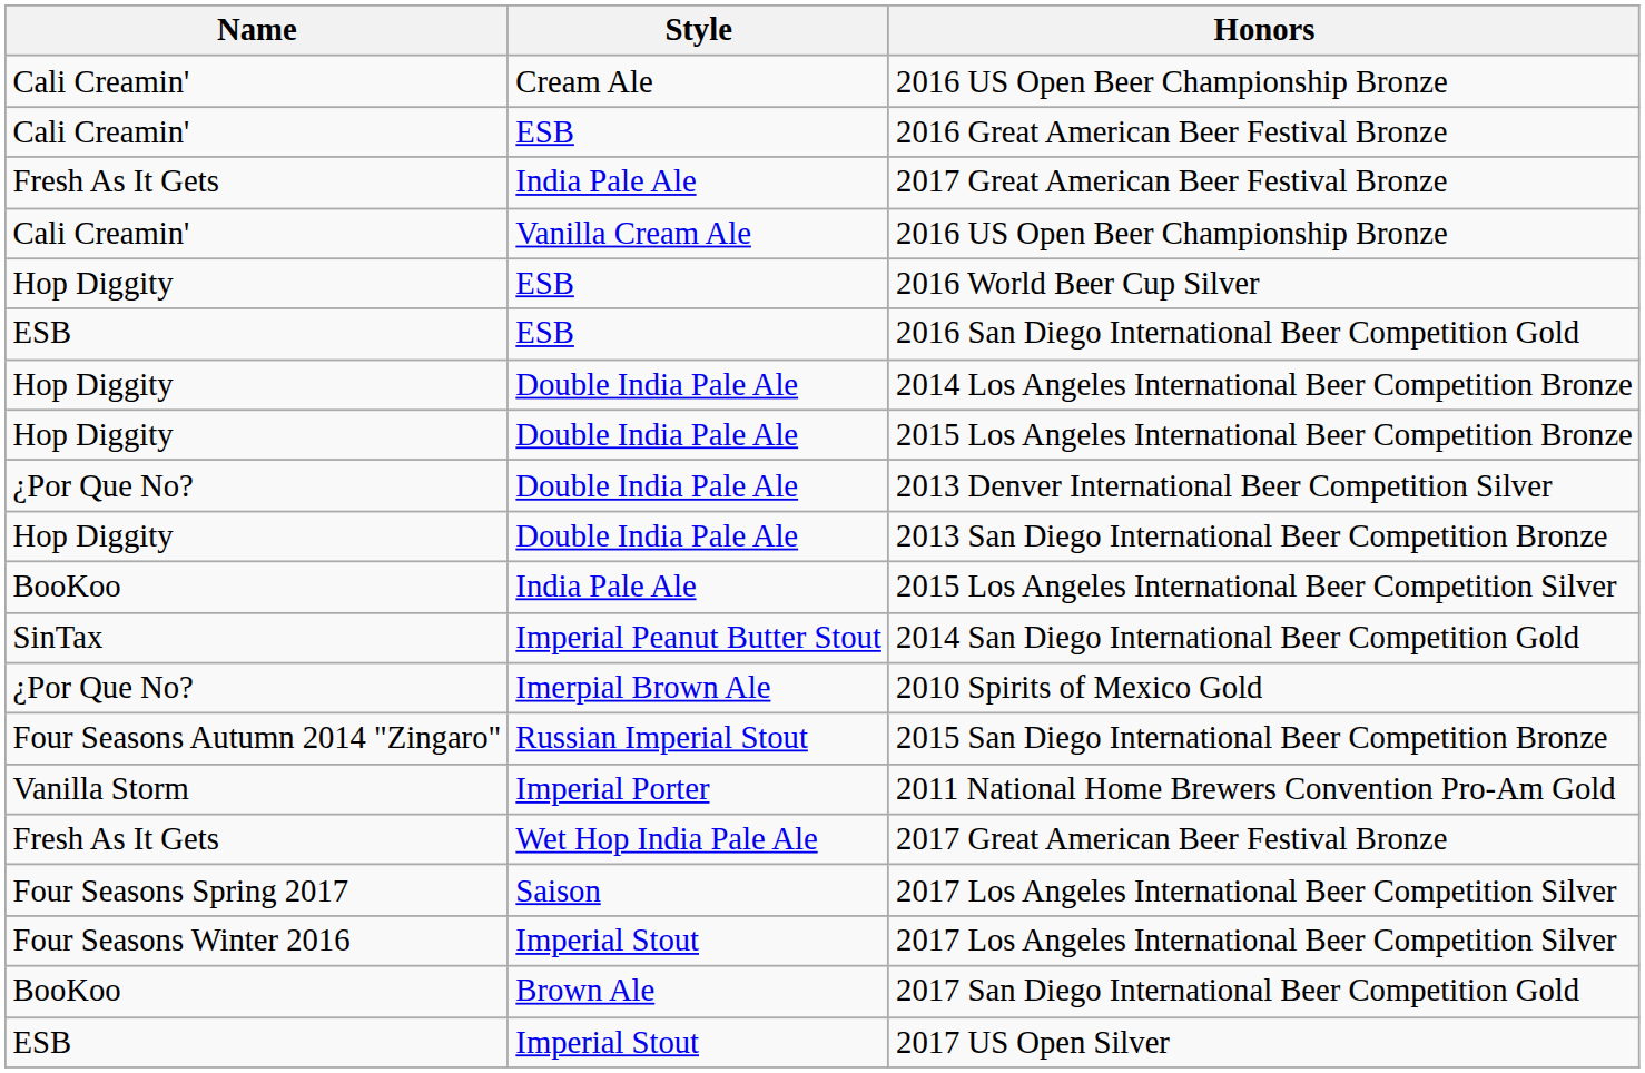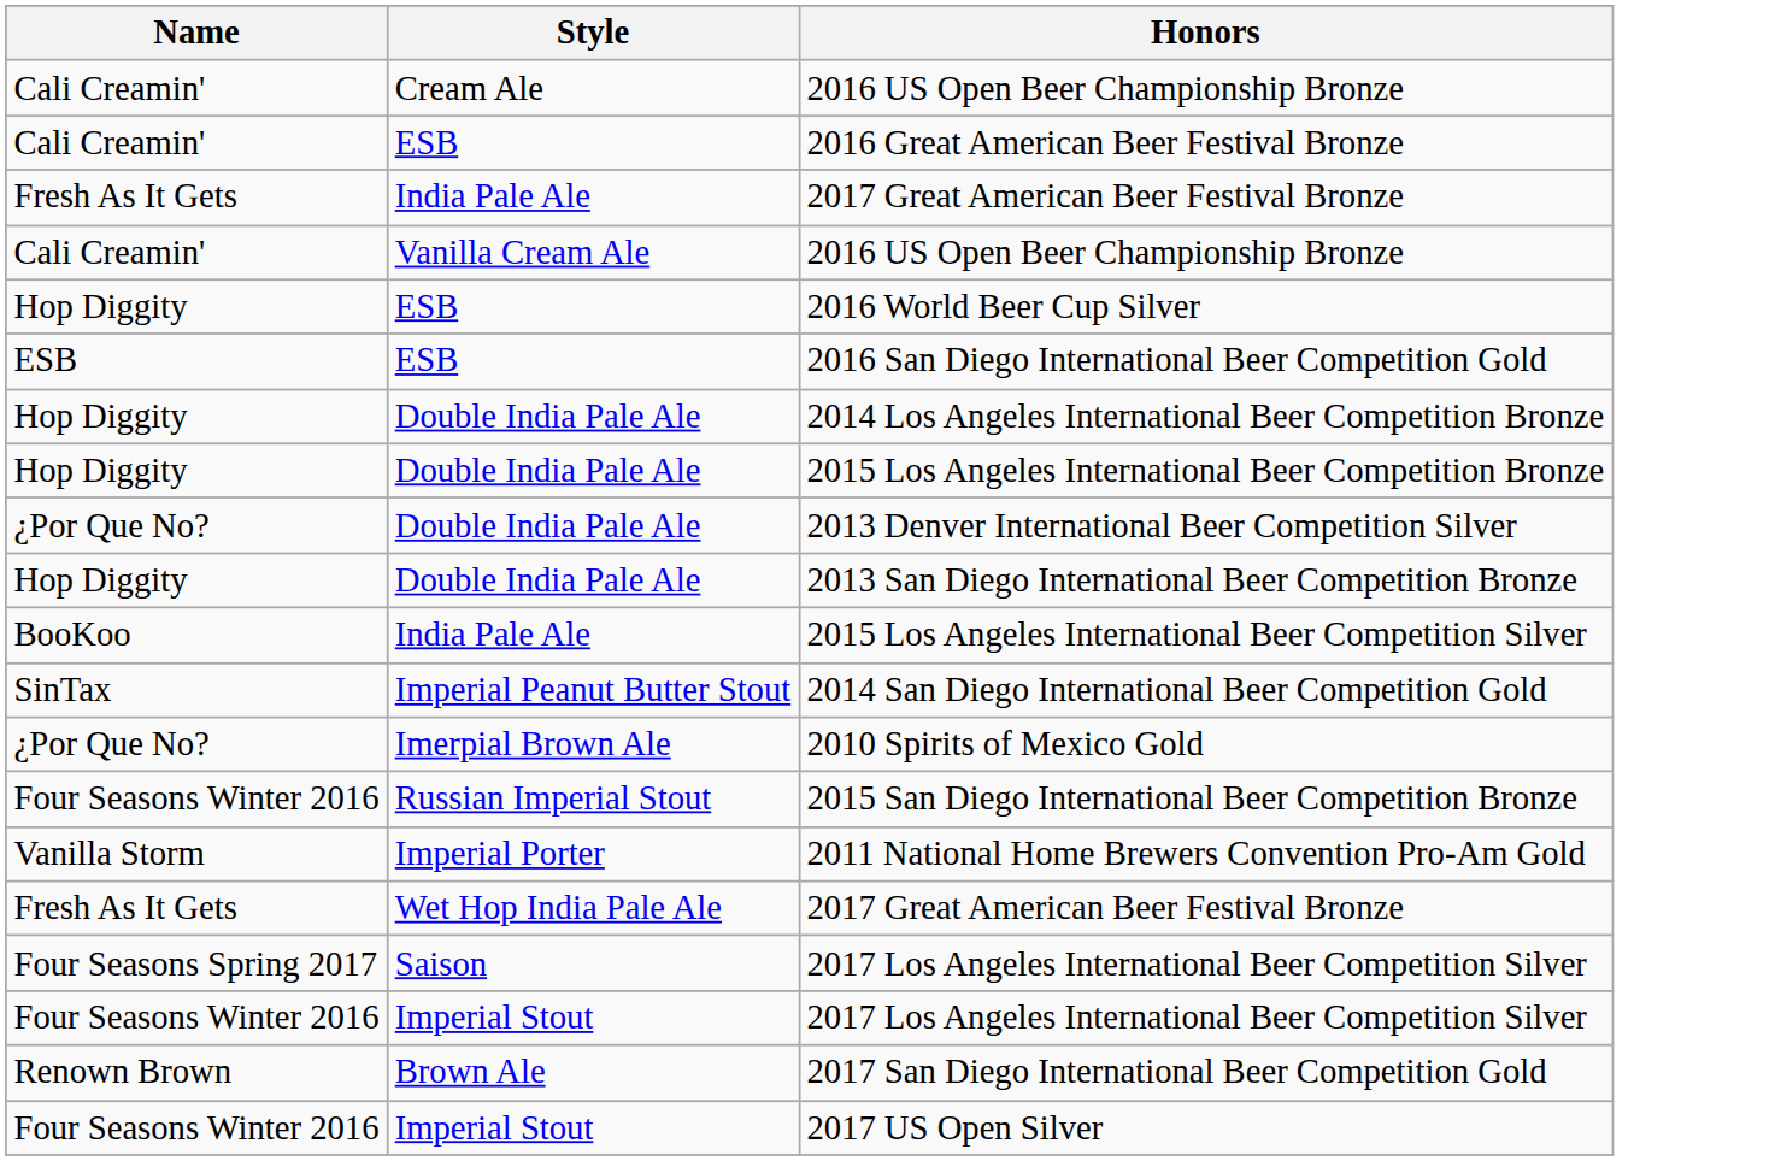2015 San Diego International Beer Competition Bronze | Name: Four Seasons Autumn 2014 "Zingaro" -> Four Seasons Winter 2016
2017 San Diego International Beer Competition Gold | Name: BooKoo -> Renown Brown
2017 US Open Silver | Name: ESB -> Four Seasons Winter 2016
